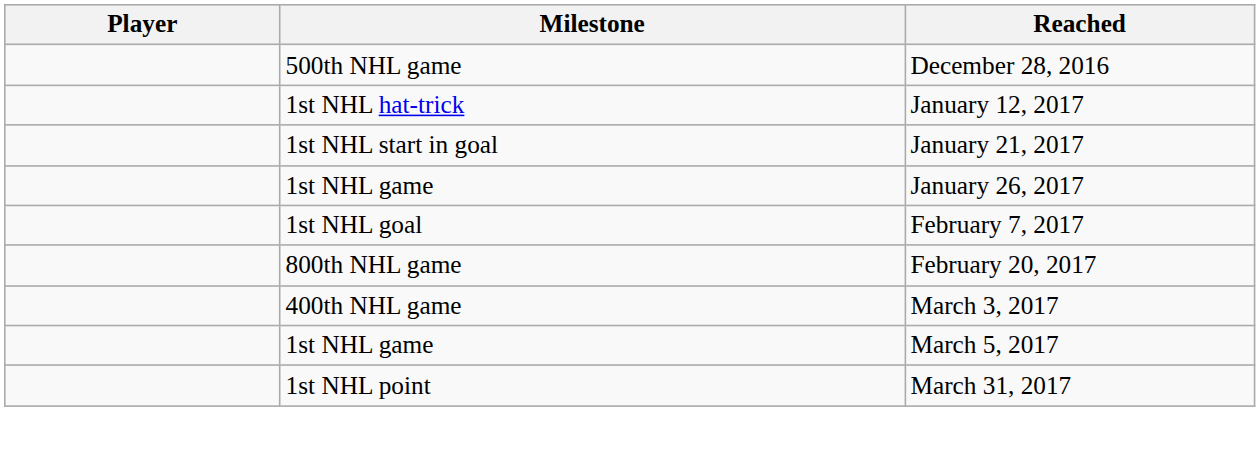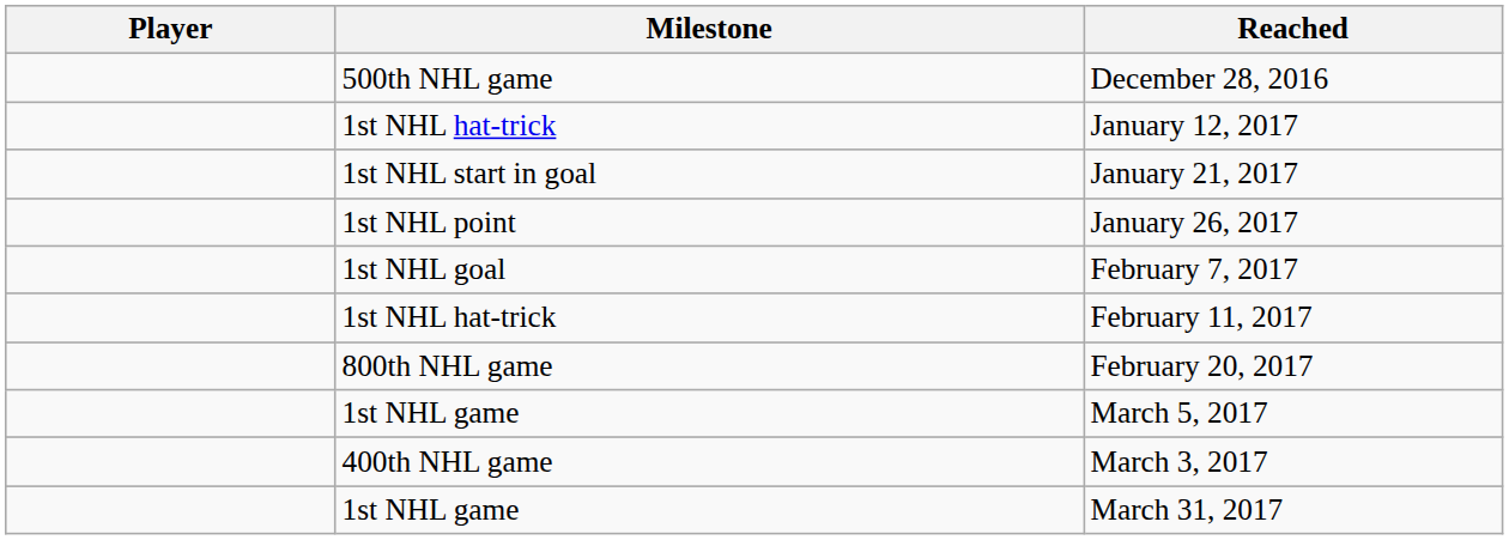January 26, 2017 | Milestone: 1st NHL game -> 1st NHL point
+ row: 1st NHL hat-trick | February 11, 2017
rows swapped: March 3, 2017 <-> March 5, 2017
March 31, 2017 | Milestone: 1st NHL point -> 1st NHL game
